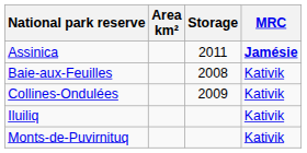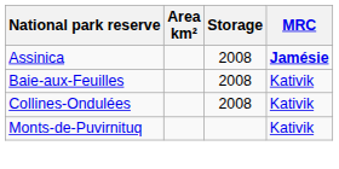Assinica | Storage: 2011 -> 2008
Collines-Ondulées | Storage: 2009 -> 2008
- row: Iluiliq | Kativik
